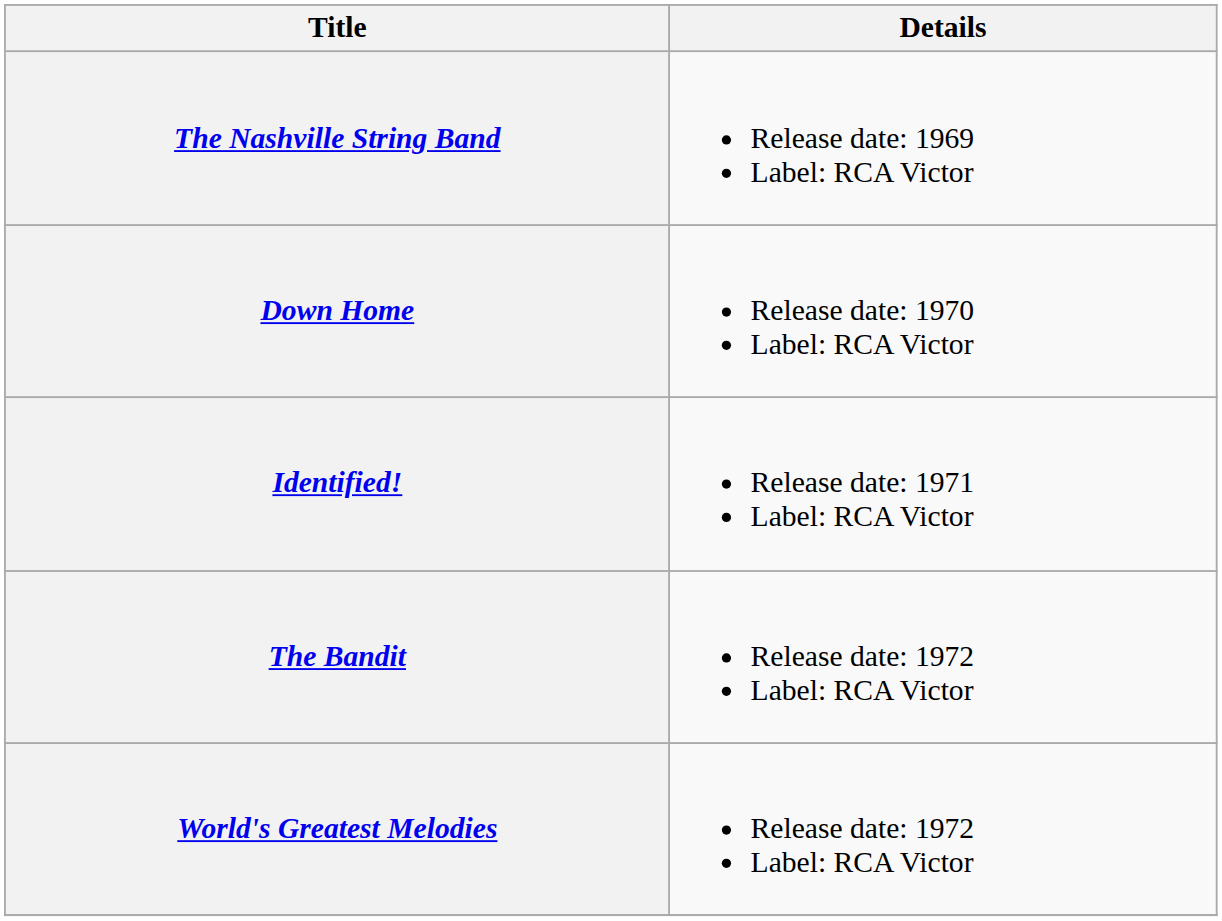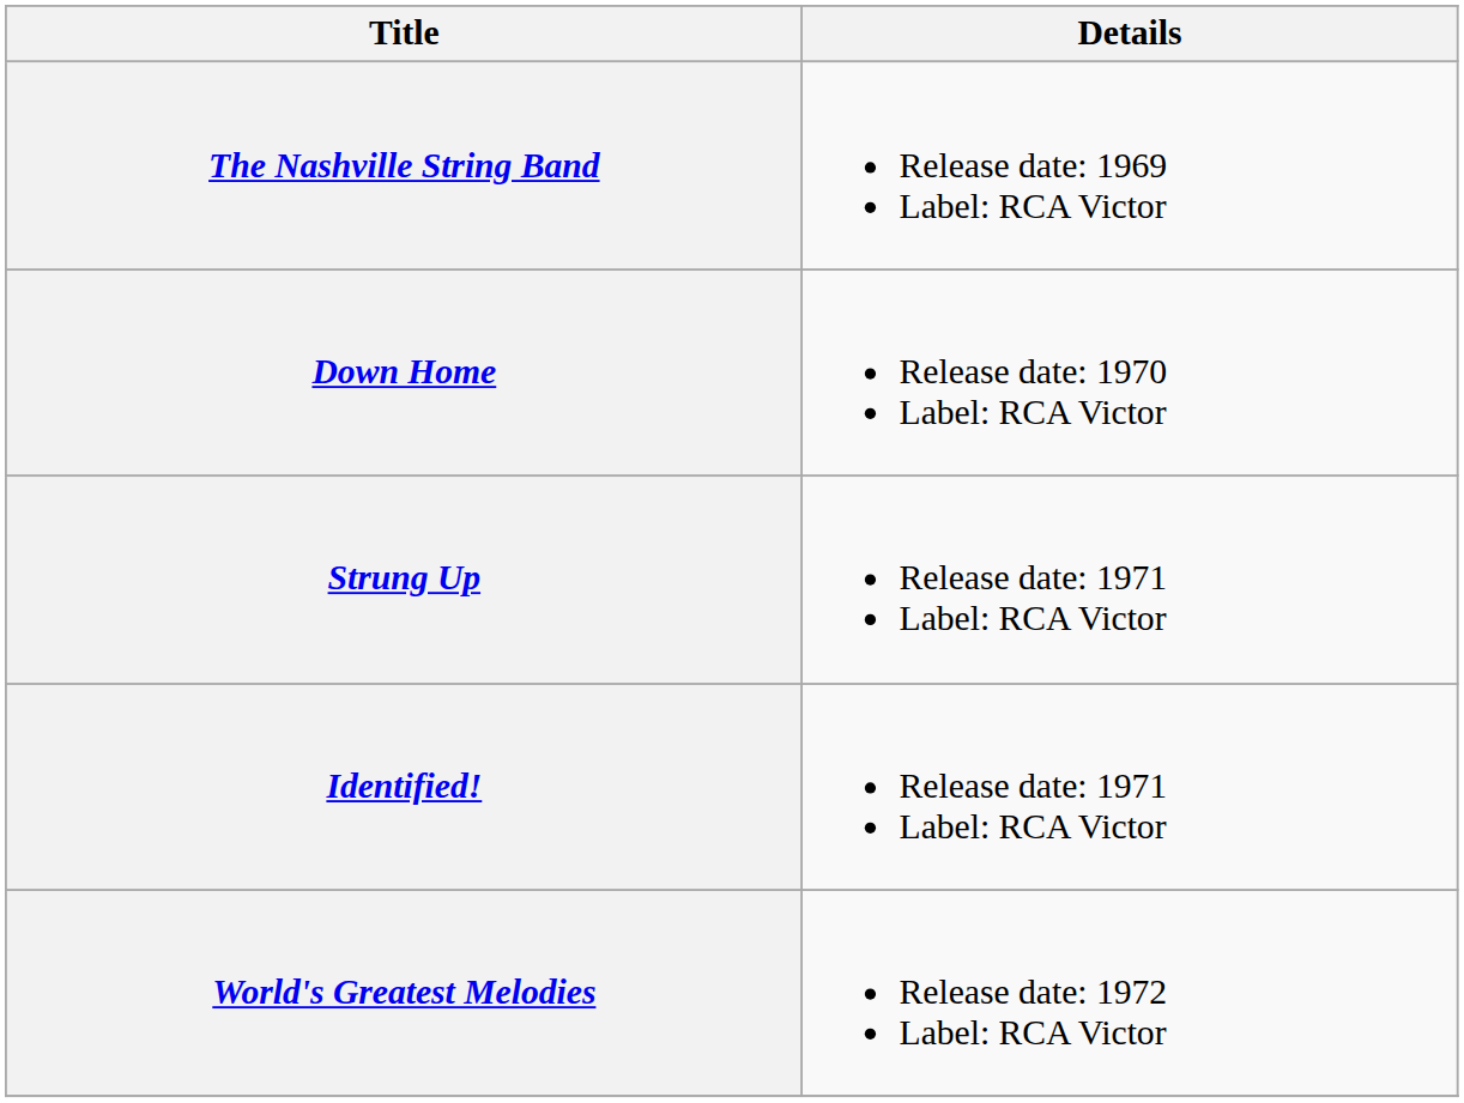+ row: Strung Up | Release date: 1971 Label: RCA Victor
- row: The Bandit | Release date: 1972 Label: RCA Victor
